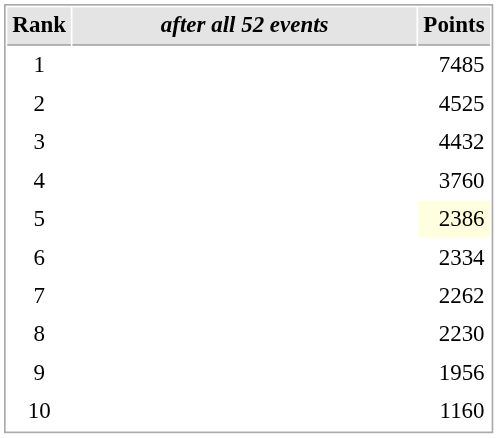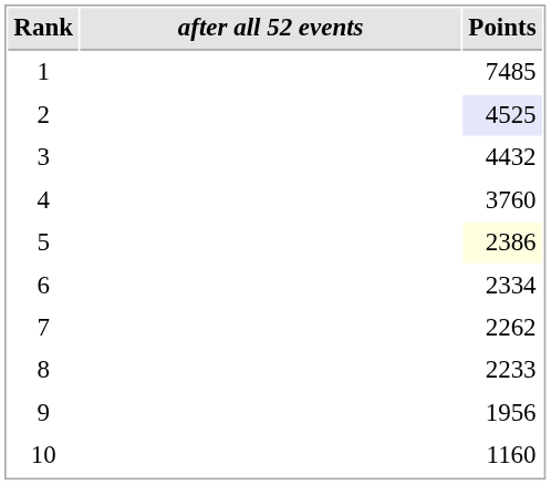2 | Points: no background -> lavender background
8 | Points: 2230 -> 2233
